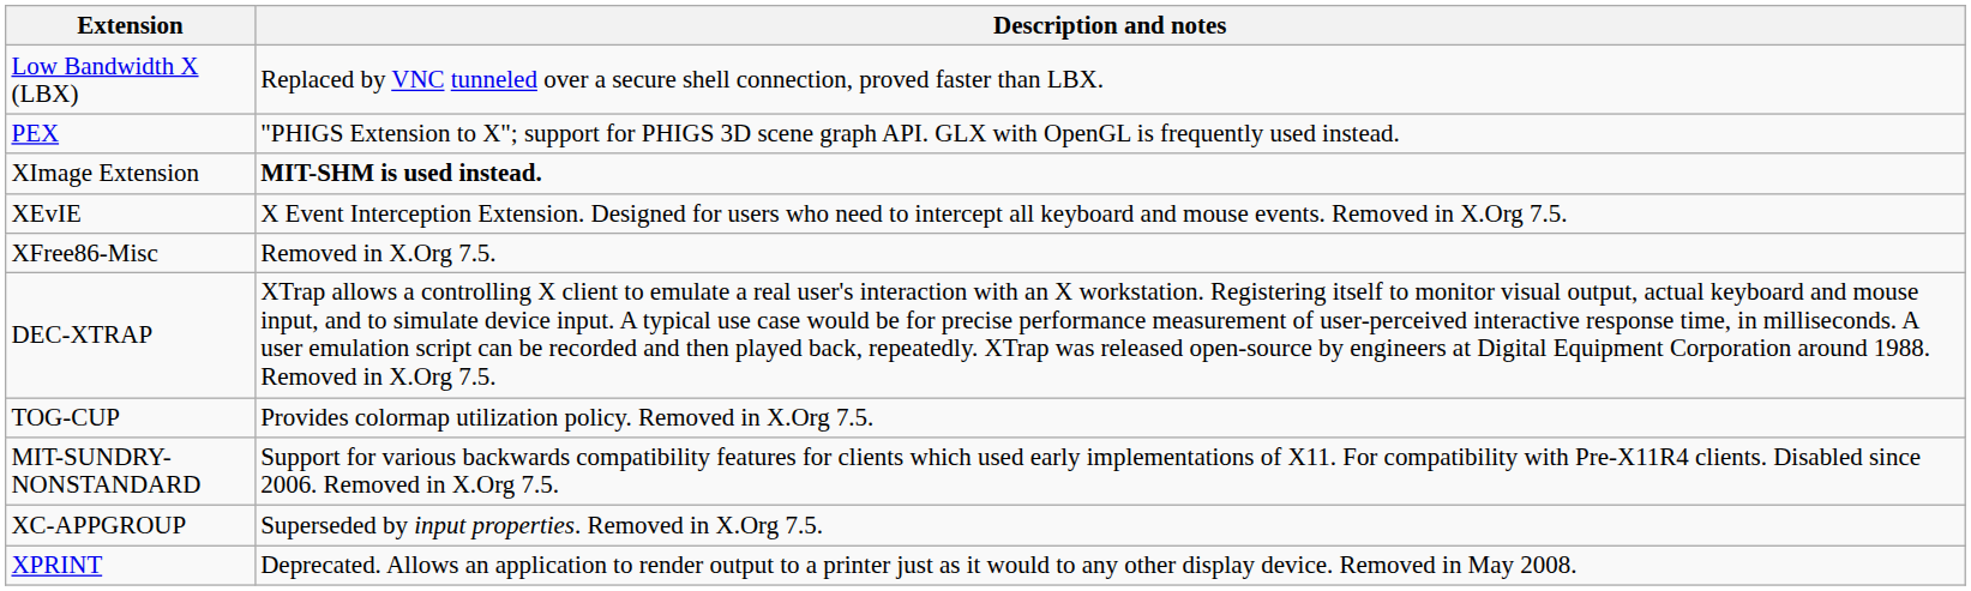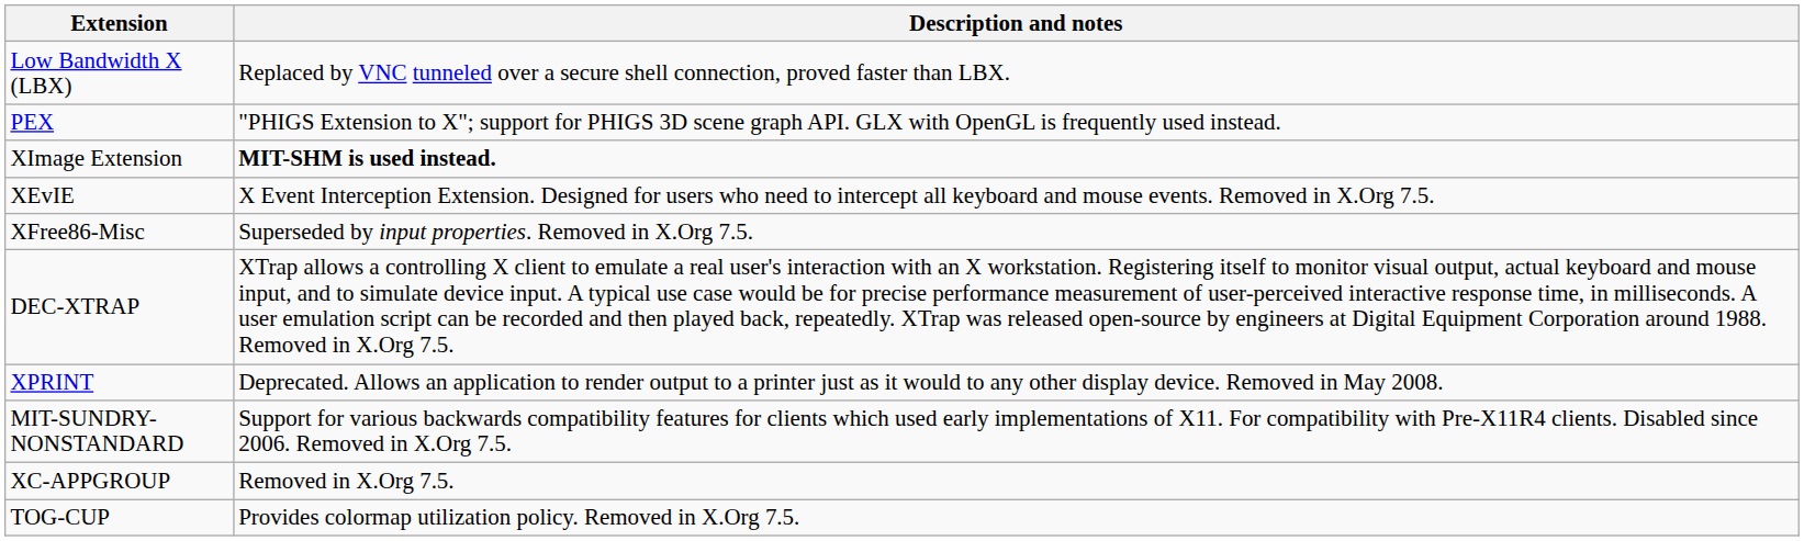XFree86-Misc | Description and notes: Removed in X.Org 7.5. -> Superseded by input properties. Removed in X.Org 7.5.
rows swapped: TOG-CUP <-> XPRINT
XC-APPGROUP | Description and notes: Superseded by input properties. Removed in X.Org 7.5. -> Removed in X.Org 7.5.
